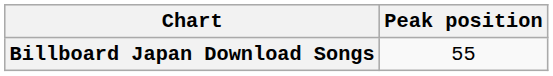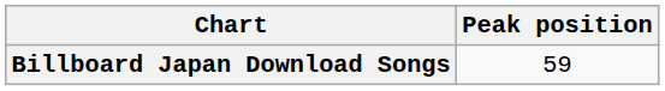Billboard Japan Download Songs | Peak position: 55 -> 59
